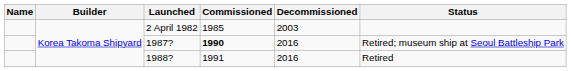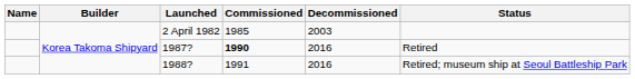1987? | Status: Retired; museum ship at Seoul Battleship Park -> Retired
1988? | Status: Retired -> Retired; museum ship at Seoul Battleship Park
